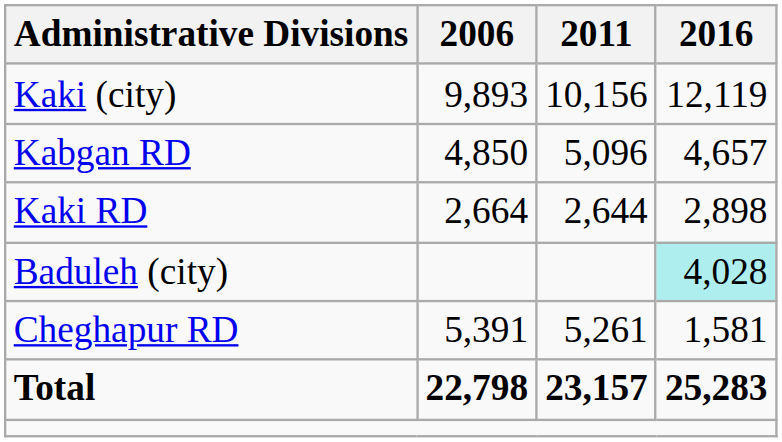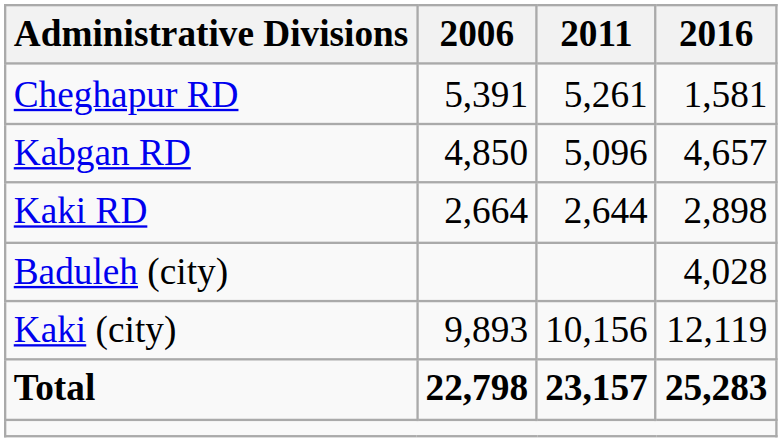rows swapped: Cheghapur RD <-> Kaki (city)
Baduleh (city) | 2016: paleturquoise background -> no background
